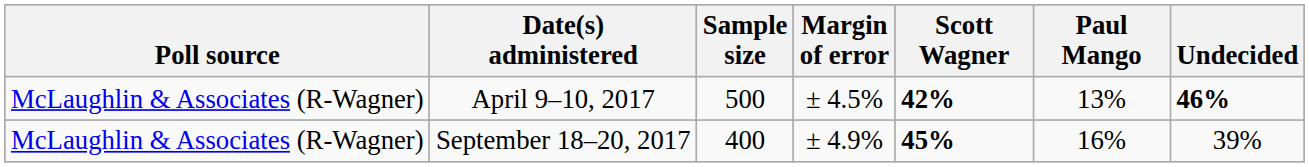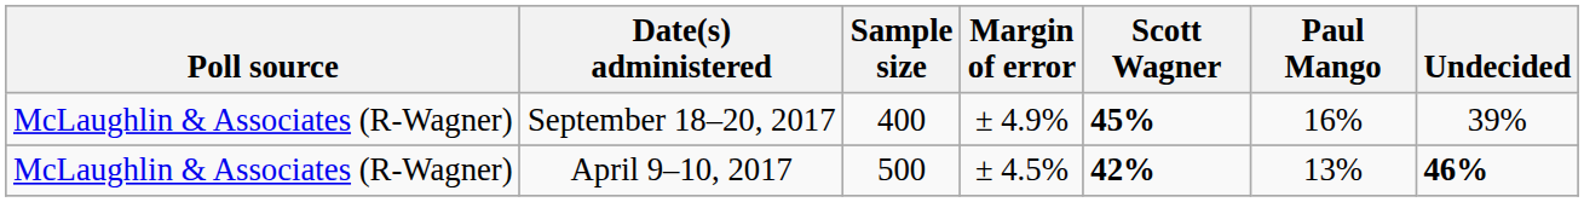rows swapped: September 18–20, 2017 <-> April 9–10, 2017
